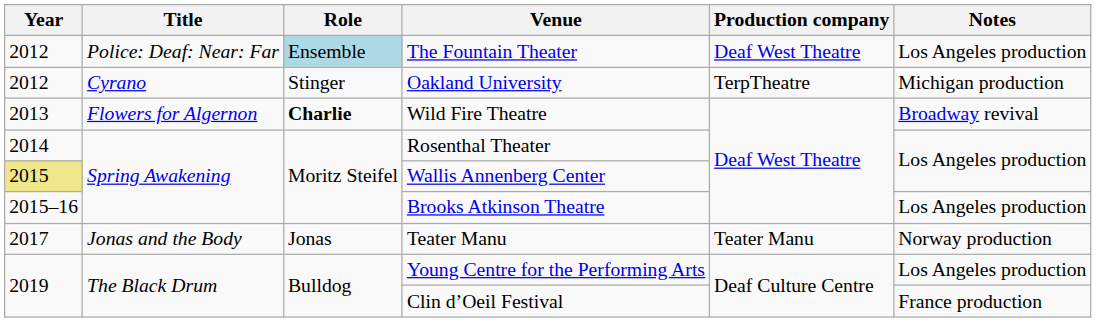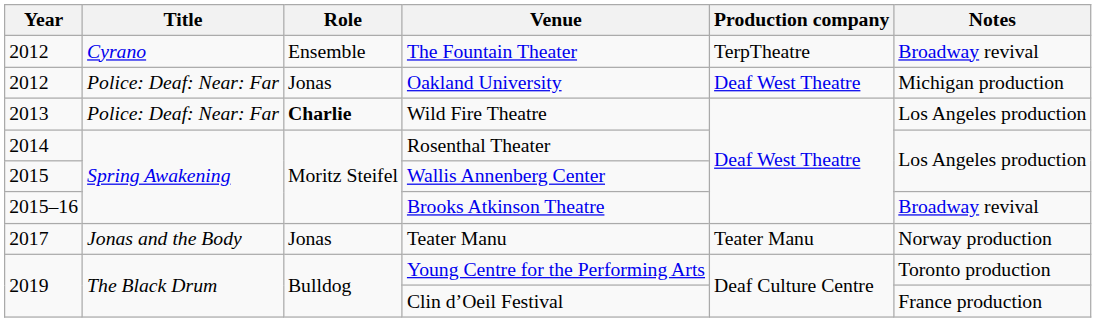The Fountain Theater | Title: Police: Deaf: Near: Far -> Cyrano
The Fountain Theater | Role: lightblue background -> no background
The Fountain Theater | Production company: Deaf West Theatre -> TerpTheatre
The Fountain Theater | Notes: Los Angeles production -> Broadway revival
Oakland University | Title: Cyrano -> Police: Deaf: Near: Far
Oakland University | Role: Stinger -> Jonas
Oakland University | Production company: TerpTheatre -> Deaf West Theatre
Wild Fire Theatre | Title: Flowers for Algernon -> Police: Deaf: Near: Far
Wild Fire Theatre | Notes: Broadway revival -> Los Angeles production
Wallis Annenberg Center | Year: khaki background -> no background
Brooks Atkinson Theatre | Notes: Los Angeles production -> Broadway revival
Young Centre for the Performing Arts | Notes: Los Angeles production -> Toronto production
